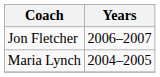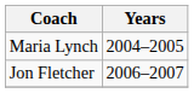rows swapped: Maria Lynch <-> Jon Fletcher
